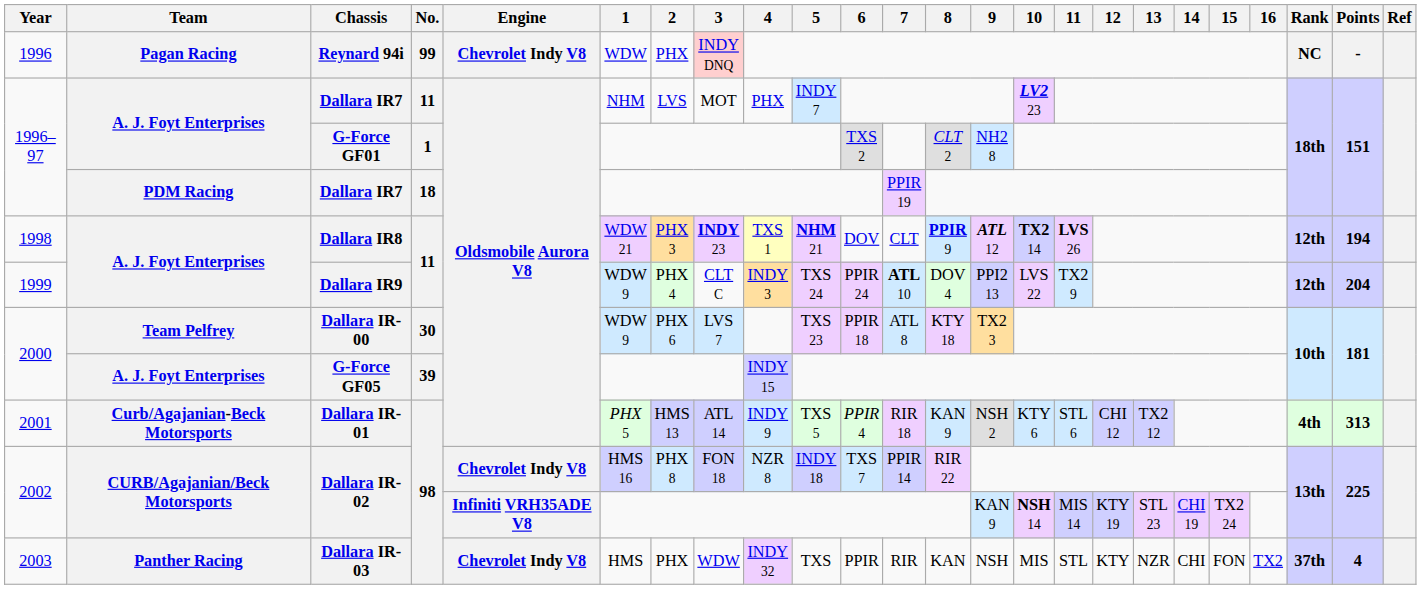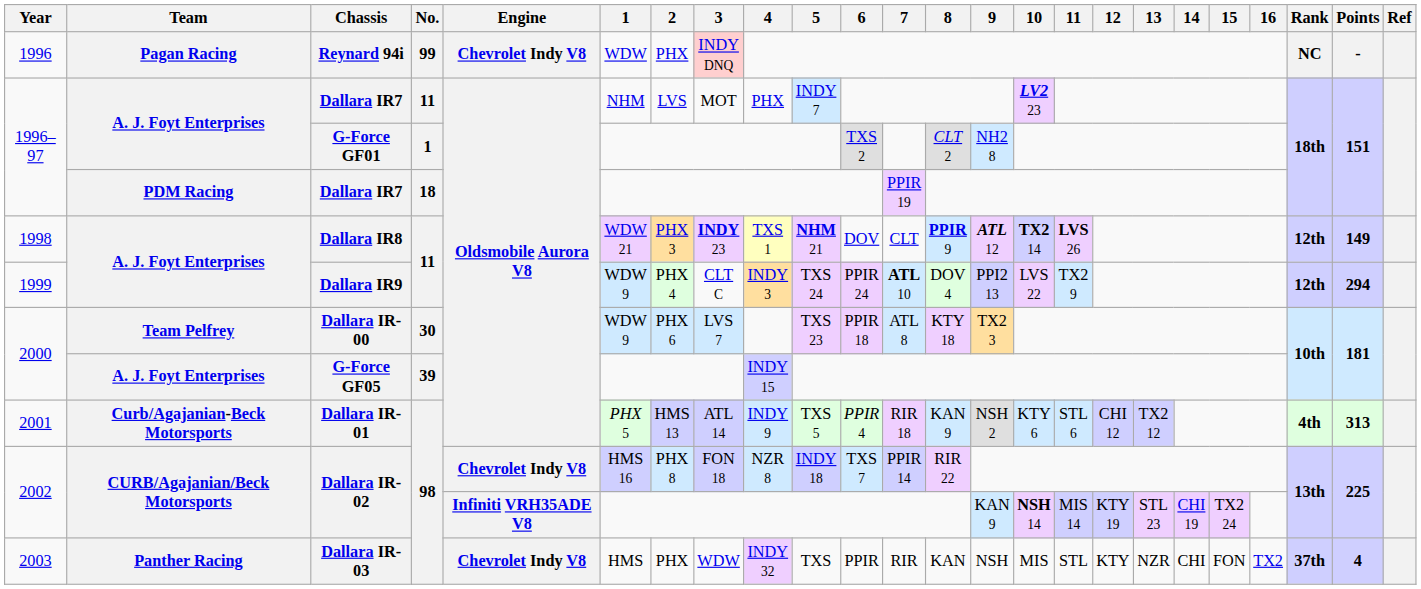Dallara IR8 | Points: 194 -> 149
Dallara IR9 | Points: 204 -> 294
